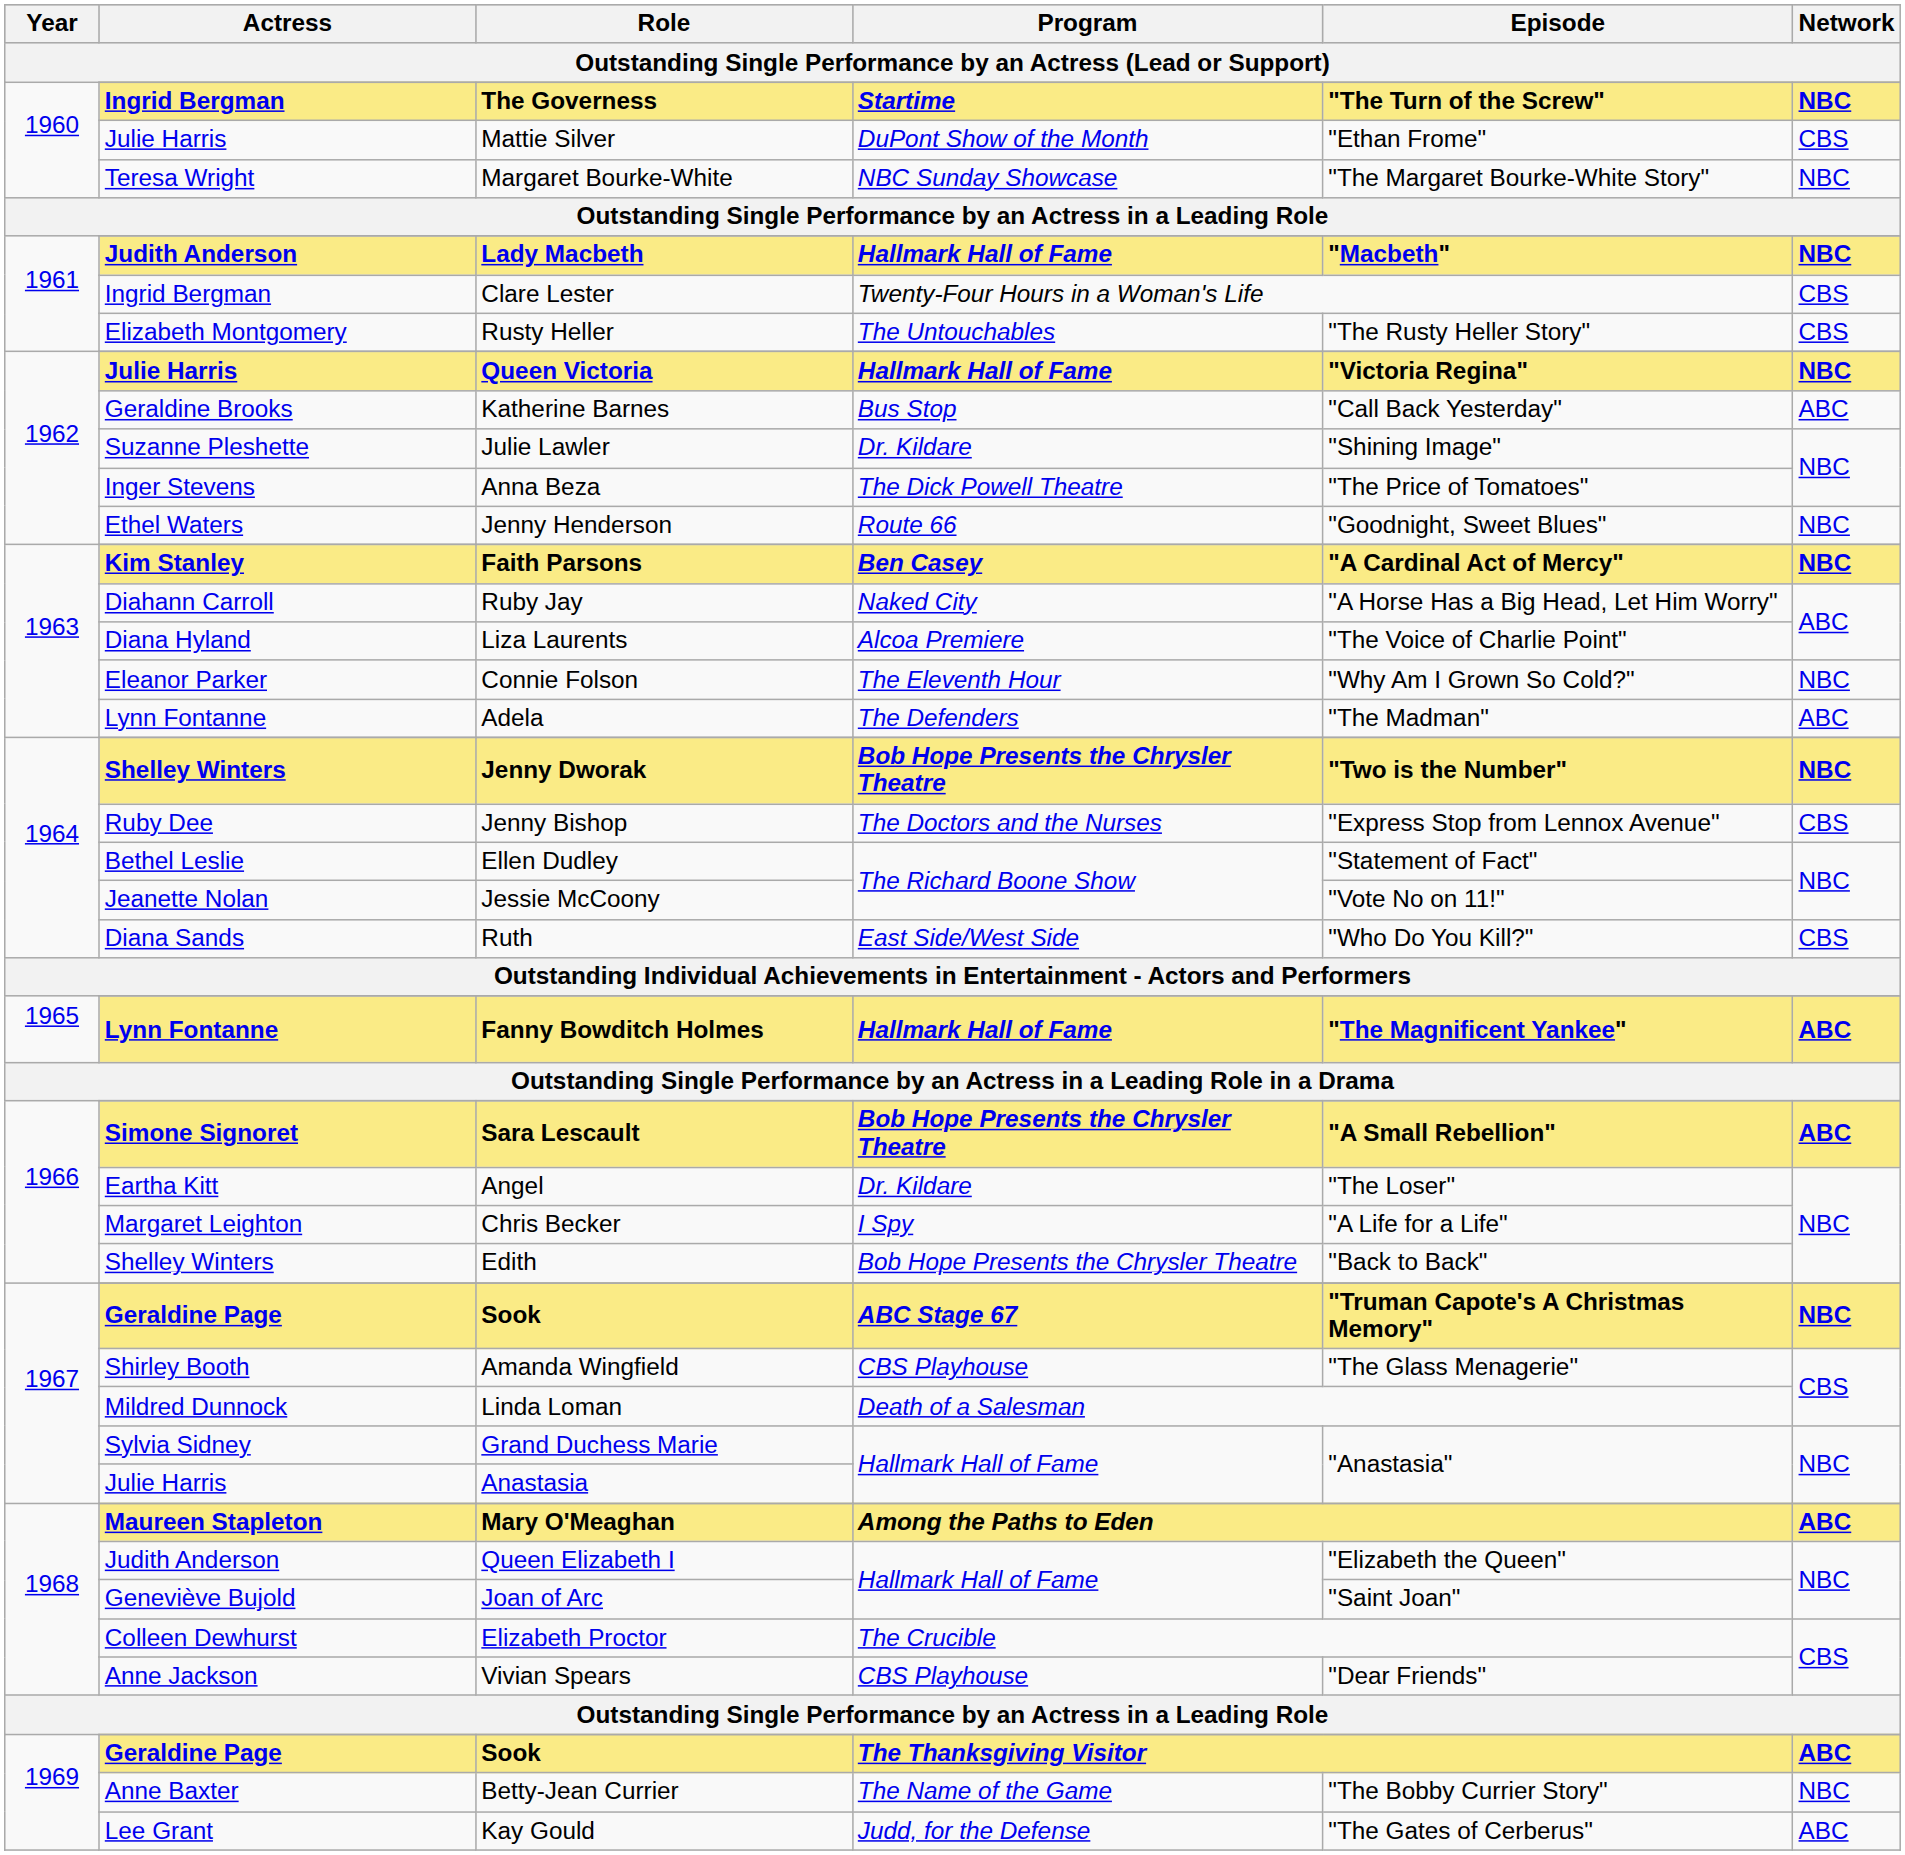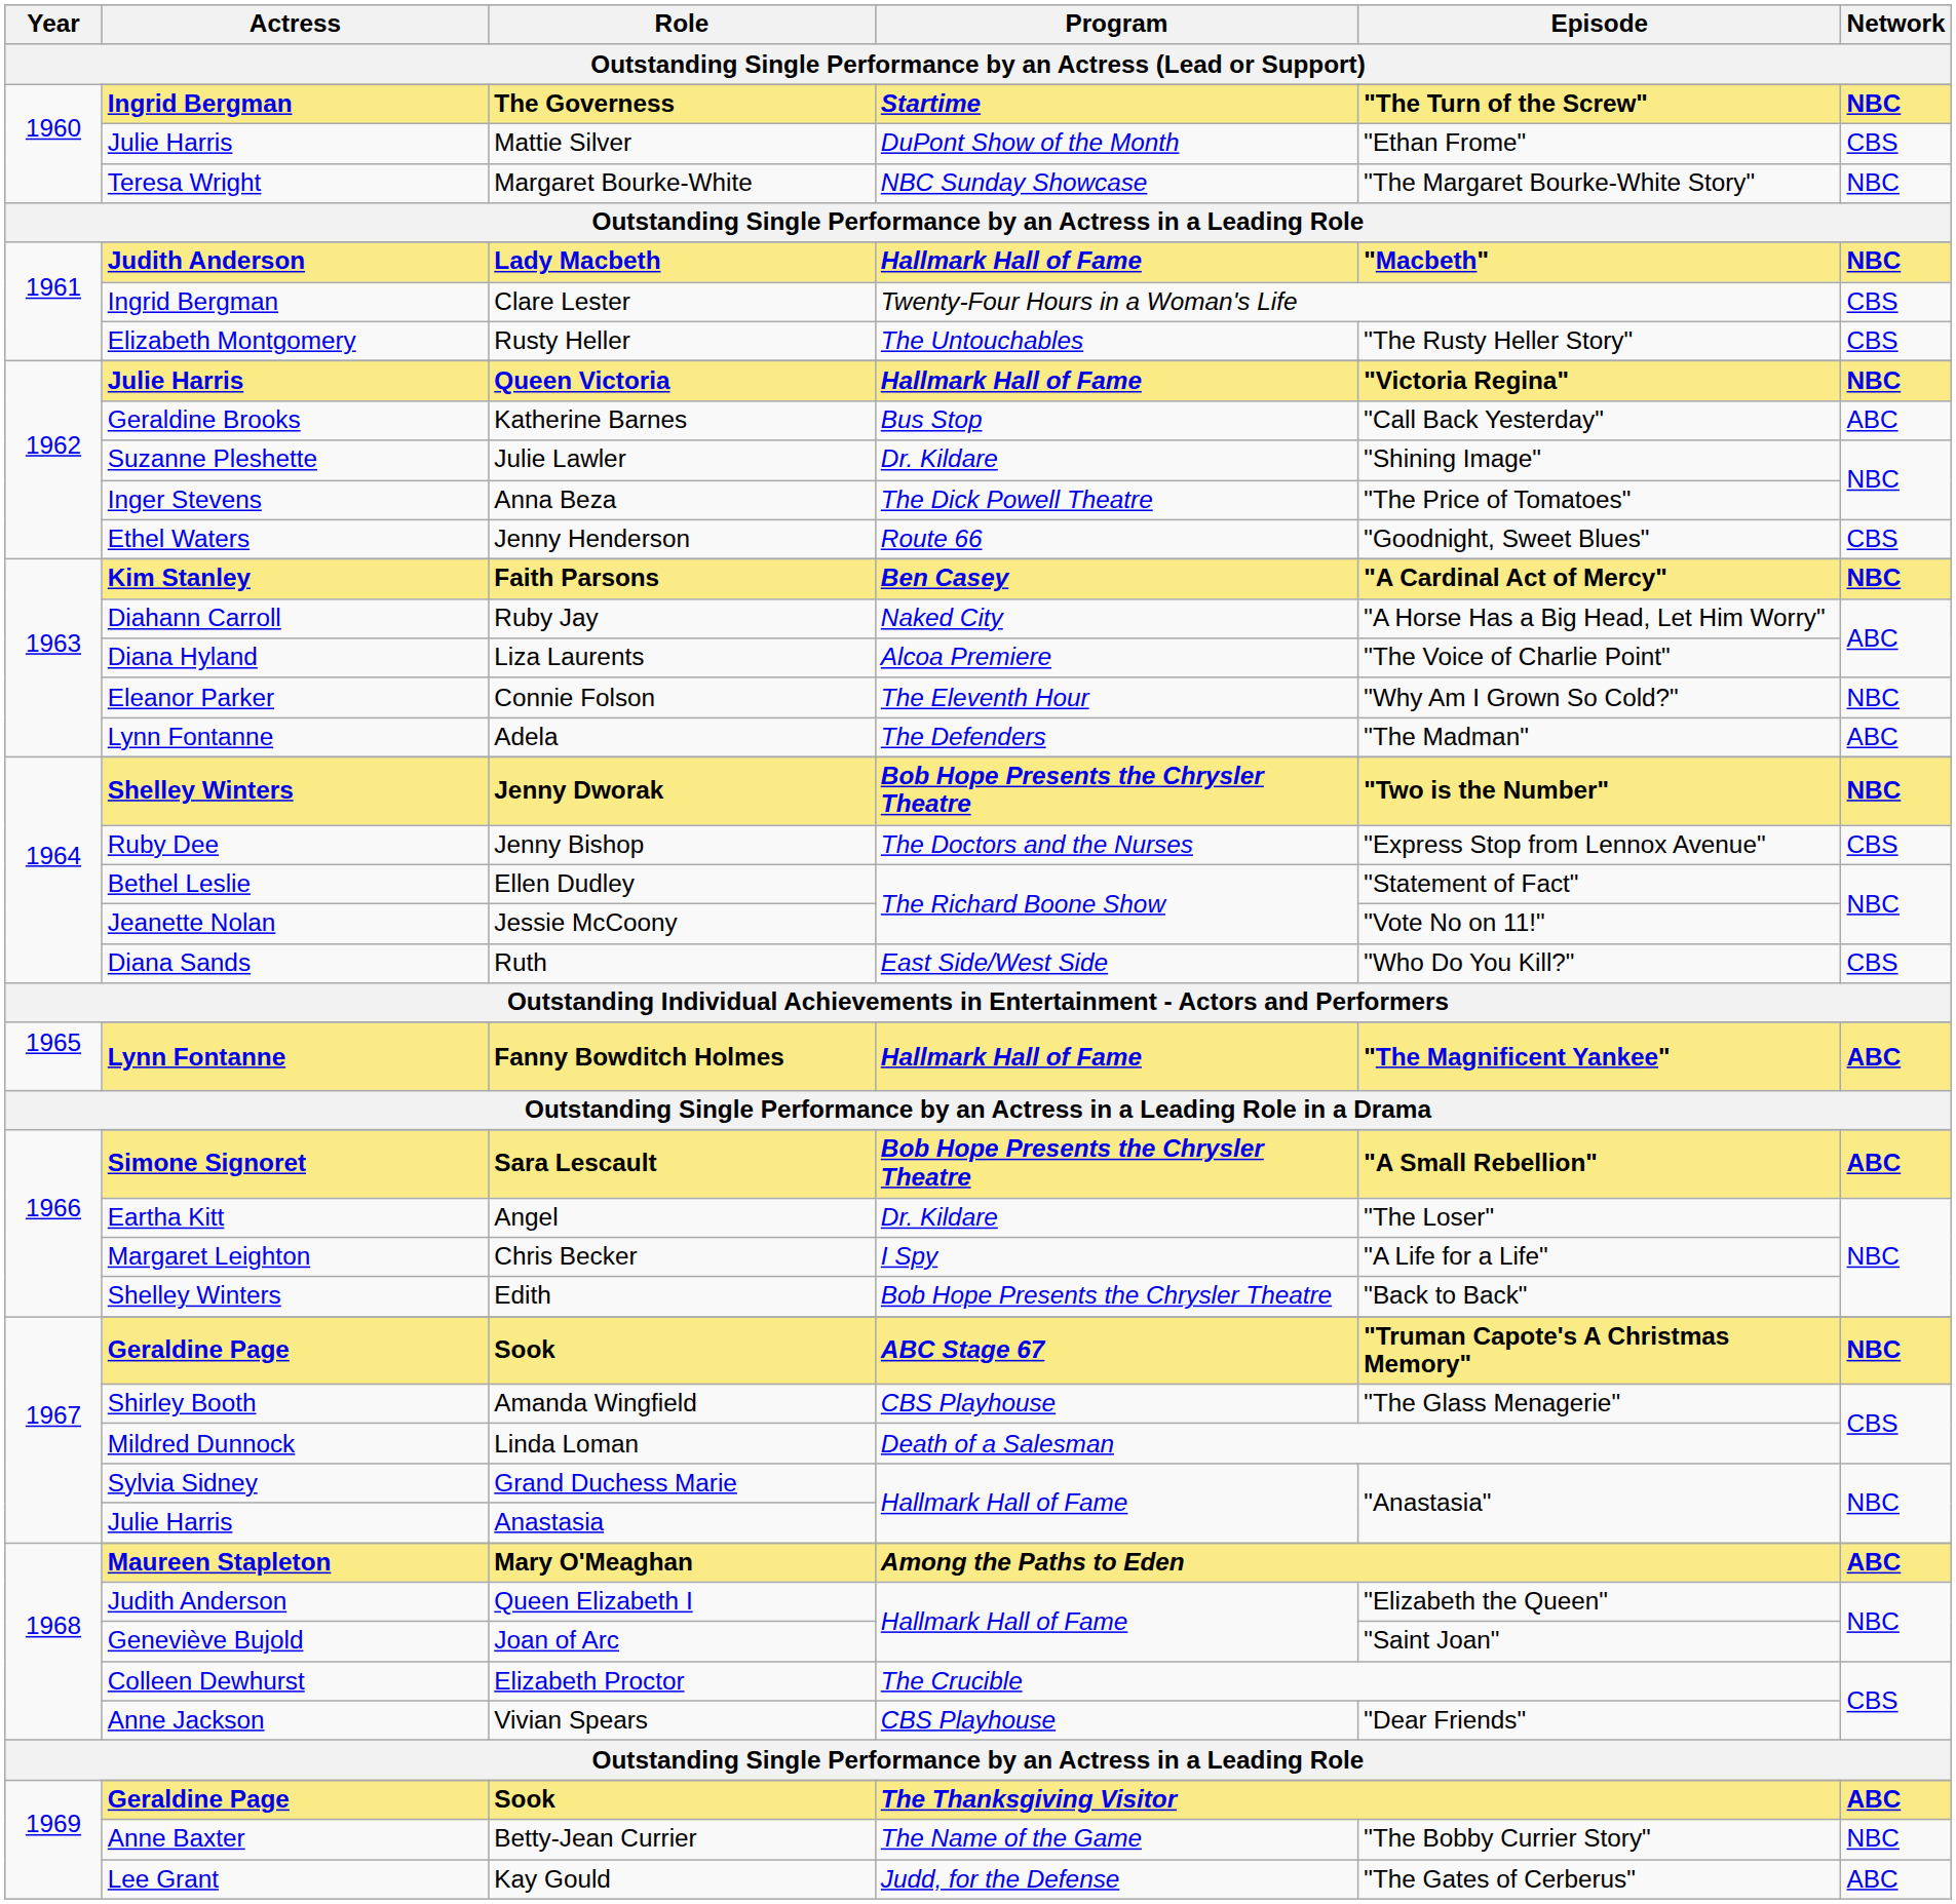Jenny Henderson | Network: NBC -> CBS
